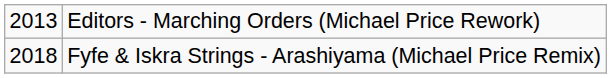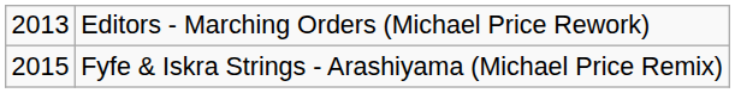Fyfe & Iskra Strings - Arashiyama (Michael Price Remix) | column 1: 2018 -> 2015
